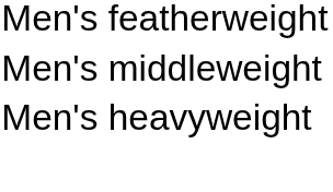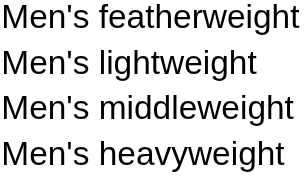+ row: Men's lightweight
